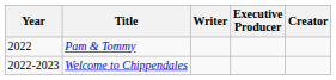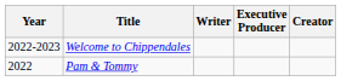rows swapped: Pam & Tommy <-> Welcome to Chippendales
